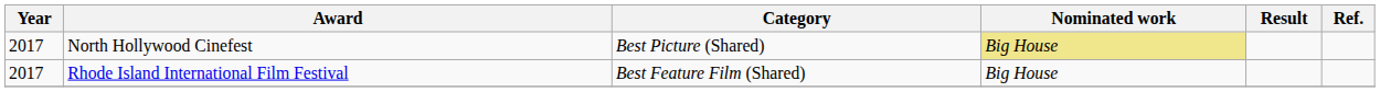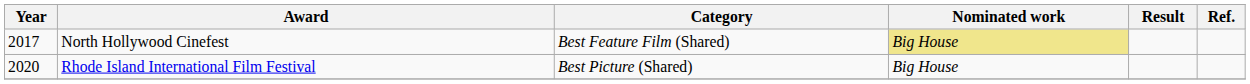North Hollywood Cinefest | Category: Best Picture (Shared) -> Best Feature Film (Shared)
Rhode Island International Film Festival | Year: 2017 -> 2020
Rhode Island International Film Festival | Category: Best Feature Film (Shared) -> Best Picture (Shared)
